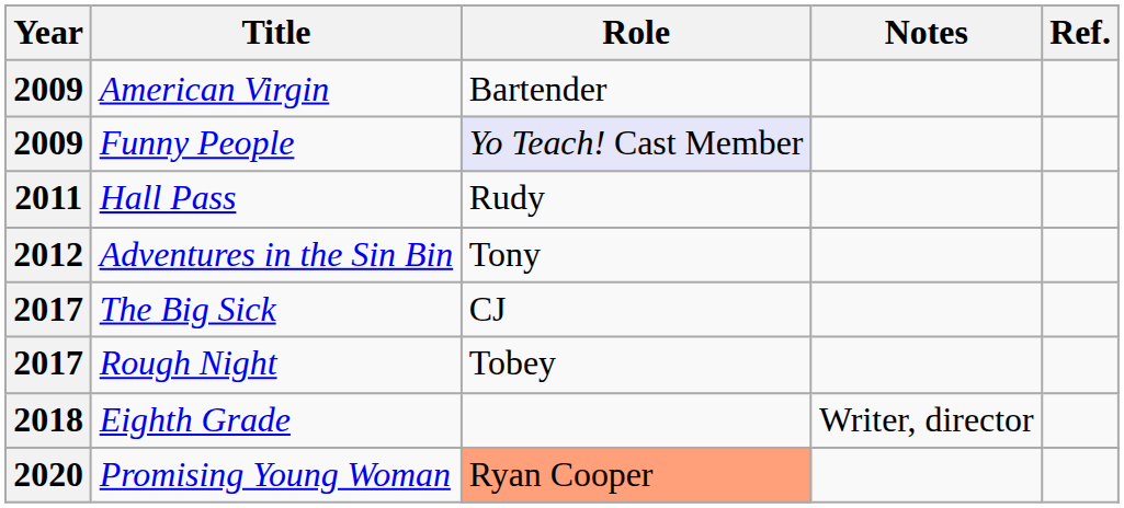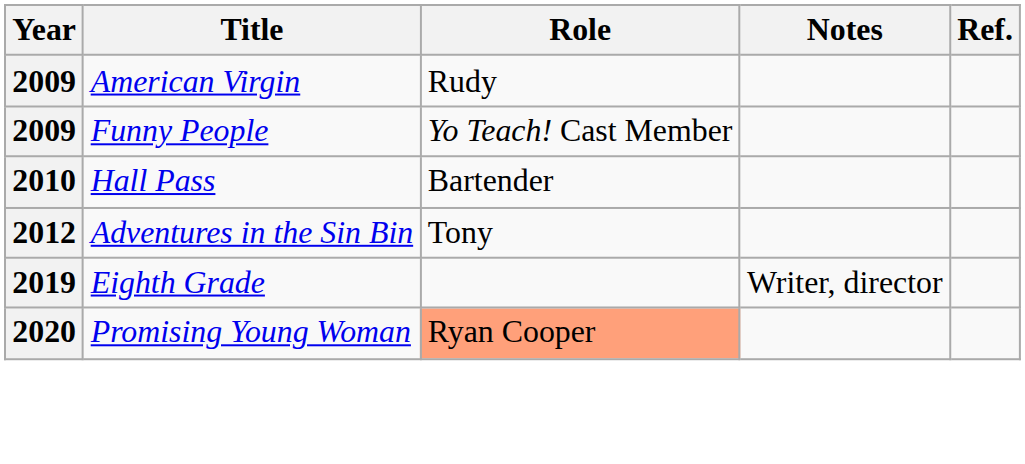American Virgin | Role: Bartender -> Rudy
Funny People | Role: lavender background -> no background
Hall Pass | Year: 2011 -> 2010
Hall Pass | Role: Rudy -> Bartender
- row: 2017 | The Big Sick | CJ
- row: 2017 | Rough Night | Tobey
Eighth Grade | Year: 2018 -> 2019
